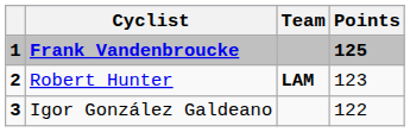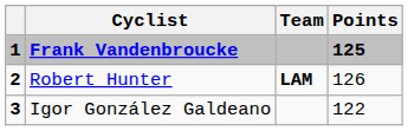Robert Hunter | Points: 123 -> 126
